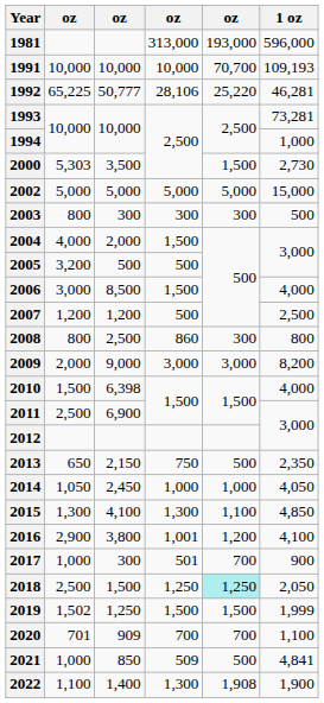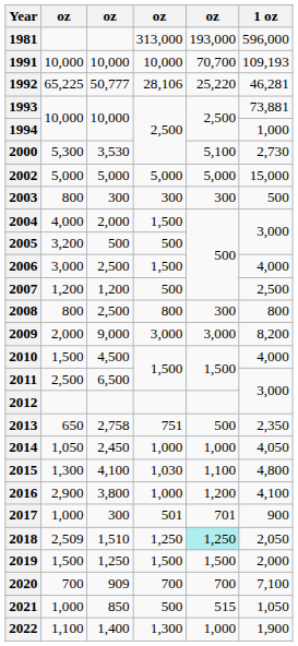1993 | 1 oz: 73,281 -> 73,881
2000 | column 2: 5,303 -> 5,300
2000 | column 3: 3,500 -> 3,530
2000 | column 5: 1,500 -> 5,100
2006 | column 3: 8,500 -> 2,500
2008 | column 4: 860 -> 800
2010 | column 3: 6,398 -> 4,500
2011 | column 3: 6,900 -> 6,500
2013 | column 3: 2,150 -> 2,758
2013 | column 4: 750 -> 751
2015 | column 4: 1,300 -> 1,030
2015 | 1 oz: 4,850 -> 4,800
2016 | column 4: 1,001 -> 1,000
2017 | column 5: 700 -> 701
2018 | column 2: 2,500 -> 2,509
2018 | column 3: 1,500 -> 1,510
2019 | column 2: 1,502 -> 1,500
2019 | 1 oz: 1,999 -> 2,000
2020 | column 2: 701 -> 700
2020 | 1 oz: 1,100 -> 7,100
2021 | column 4: 509 -> 500
2021 | column 5: 500 -> 515
2021 | 1 oz: 4,841 -> 1,050
2022 | column 5: 1,908 -> 1,000
